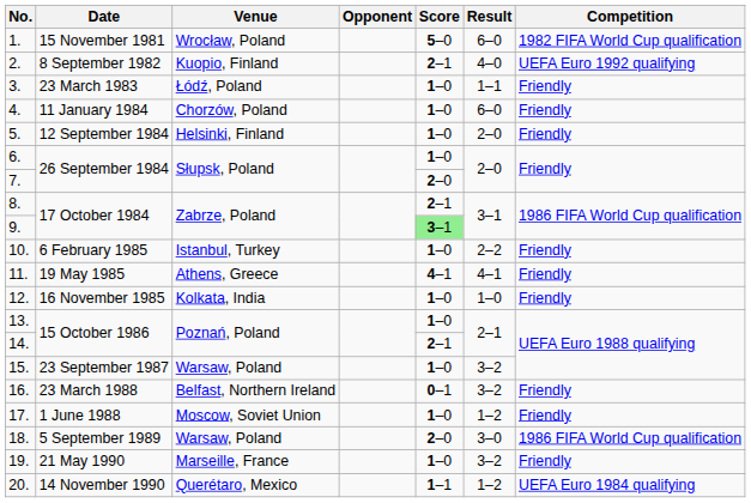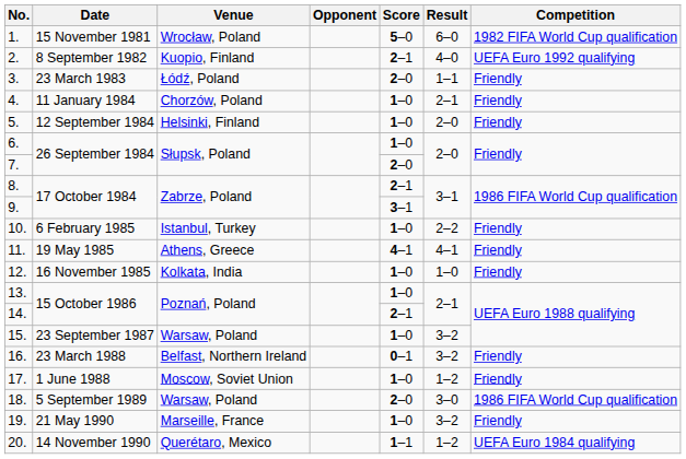3. | Score: 1–0 -> 2–0
4. | Result: 6–0 -> 2–1
9. | Score: lightgreen background -> no background
